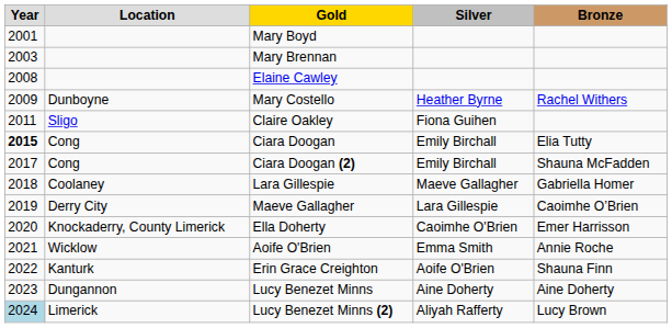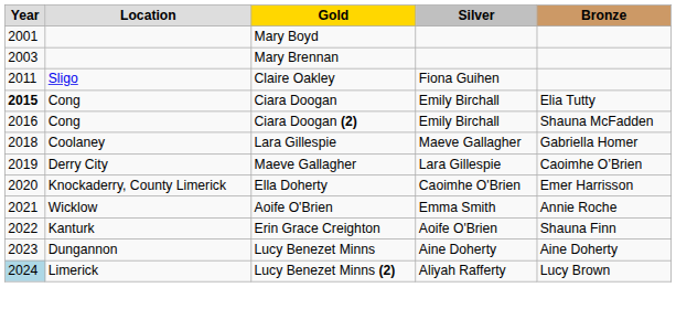- row: 2008 | Elaine Cawley
- row: 2009 | Dunboyne | Mary Costello | Heather Byrne | Rachel Withers
Ciara Doogan (2) | Year: 2017 -> 2016
